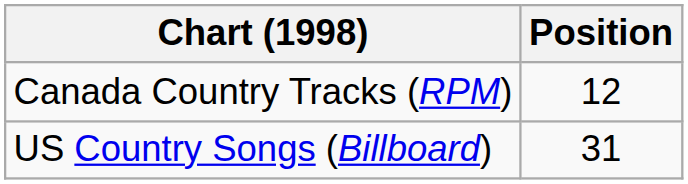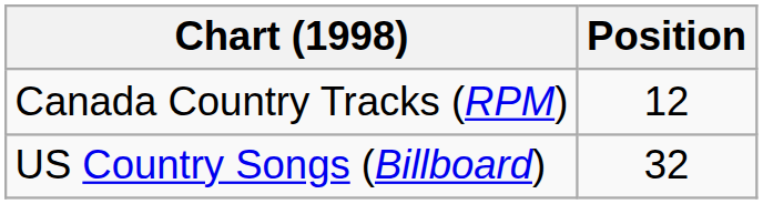US Country Songs (Billboard) | Position: 31 -> 32
